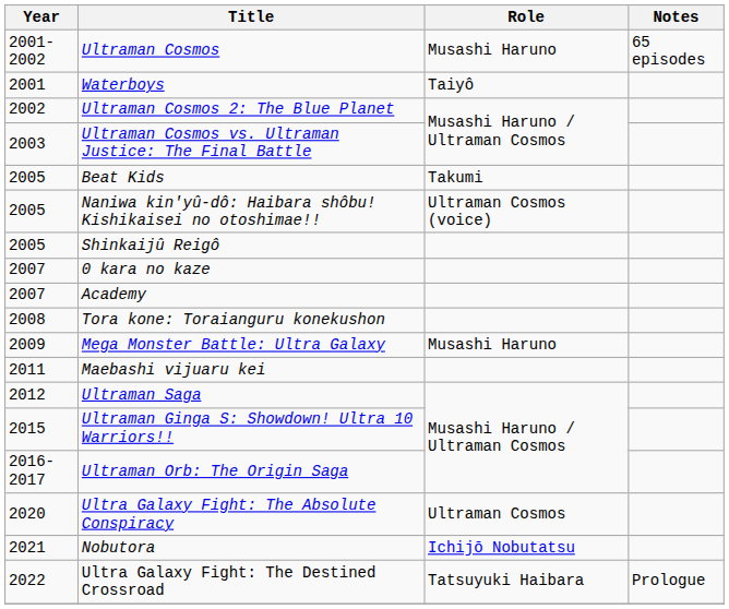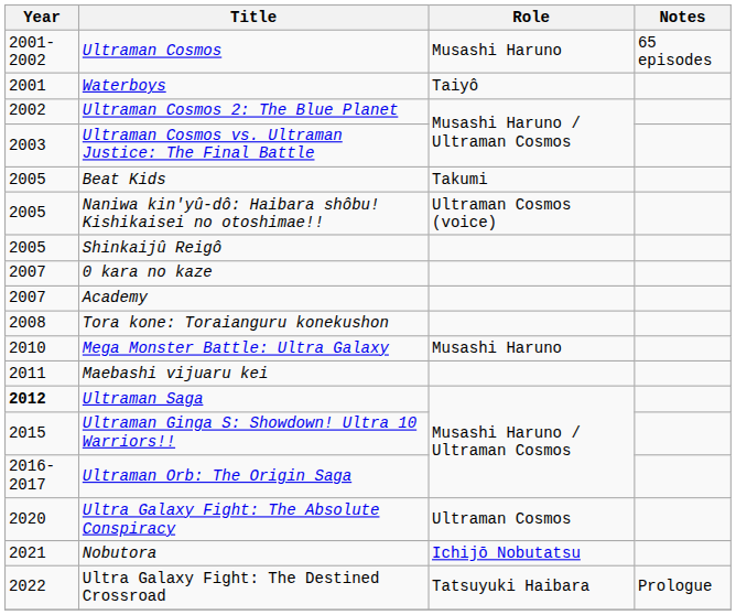Mega Monster Battle: Ultra Galaxy | Year: 2009 -> 2010
Ultraman Saga | Year: normal -> bold
